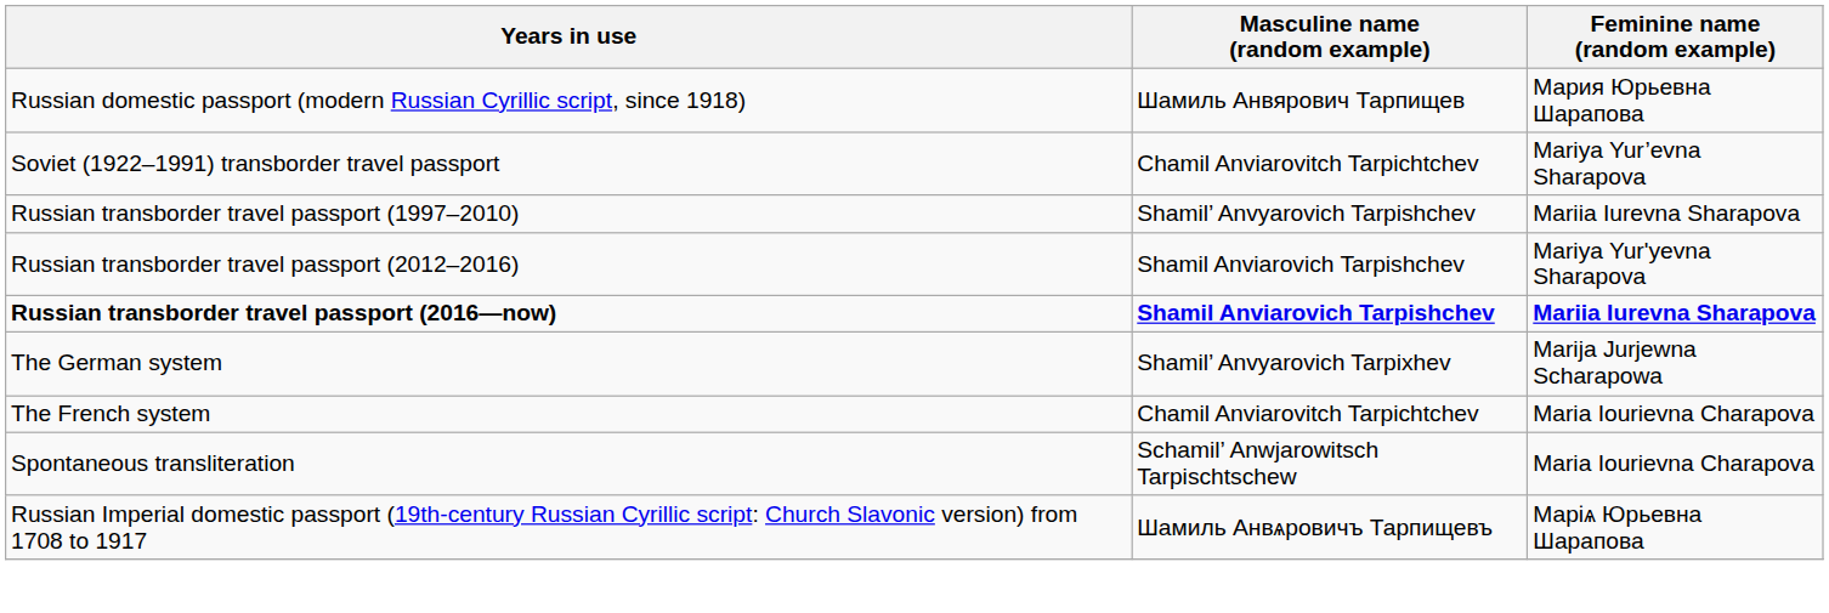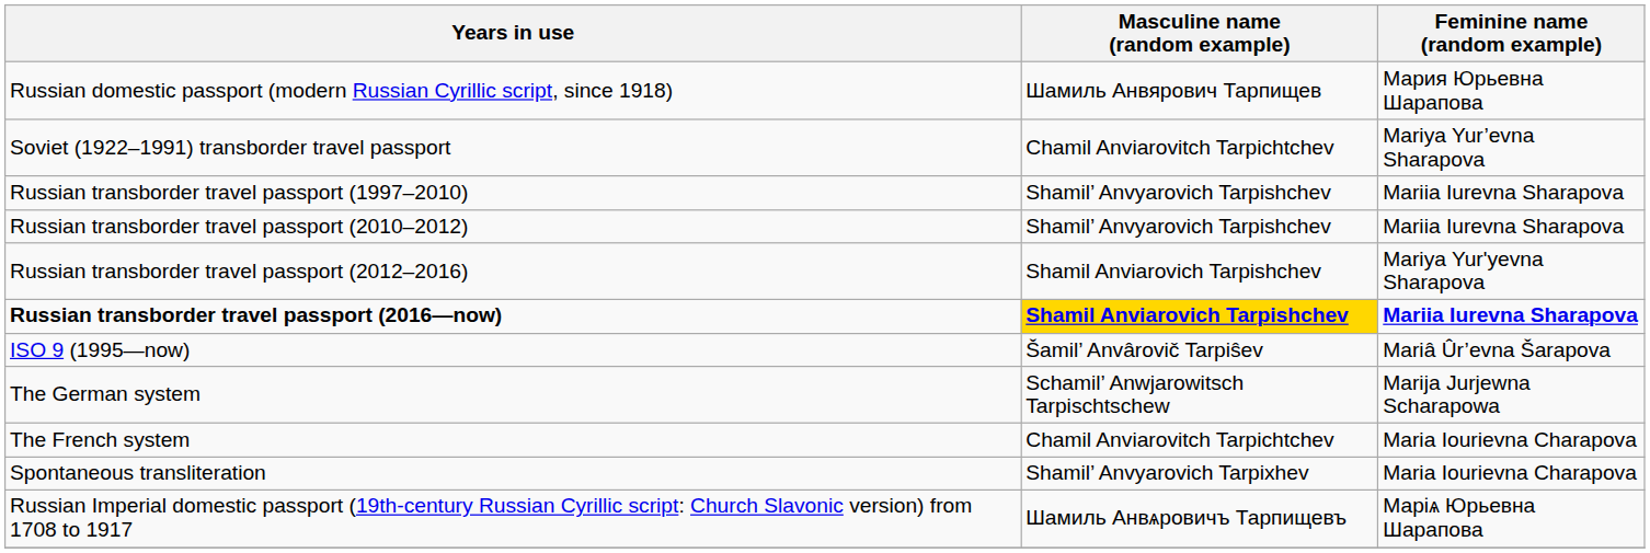+ row: Russian transborder travel passport (2010–2012) | Shamil’ Anvyarovich Tarpishchev | Mariia Iurevna Sharapova
Russian transborder travel passport (2016—now) | Masculine name (random example): no background -> gold background
+ row: ISO 9 (1995—now) | Šamil’ Anvârovič Tarpiŝev | Mariâ Ûr’evna Šarapova
The German system | Masculine name (random example): Shamil’ Anvyarovich Tarpixhev -> Schamil’ Anwjarowitsch Tarpischtschew
Spontaneous transliteration | Masculine name (random example): Schamil’ Anwjarowitsch Tarpischtschew -> Shamil’ Anvyarovich Tarpixhev
